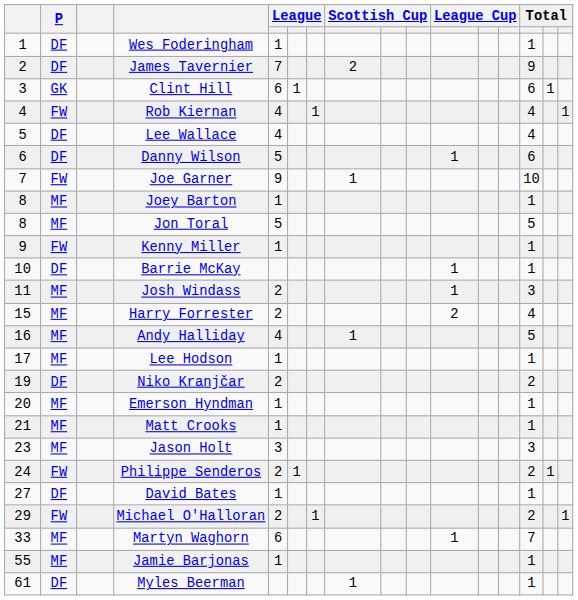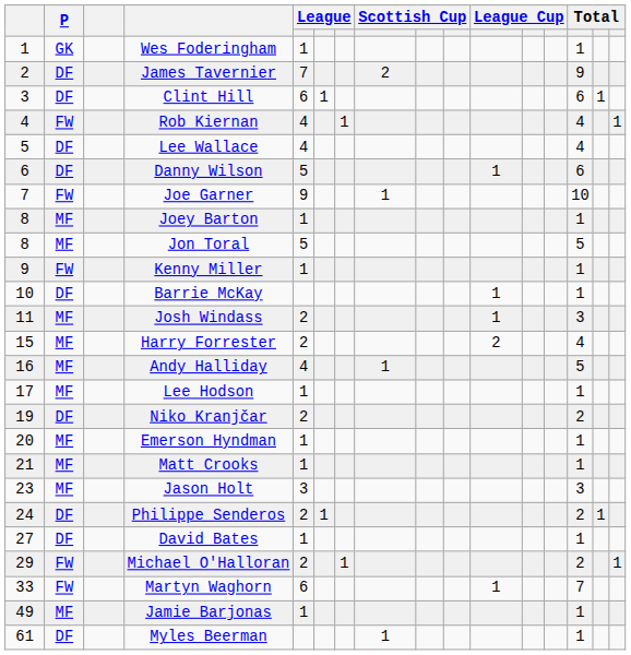Wes Foderingham | P: DF -> GK
Clint Hill | P: GK -> DF
Philippe Senderos | P: FW -> DF
Martyn Waghorn | P: MF -> FW
Jamie Barjonas | column 1: 55 -> 49
